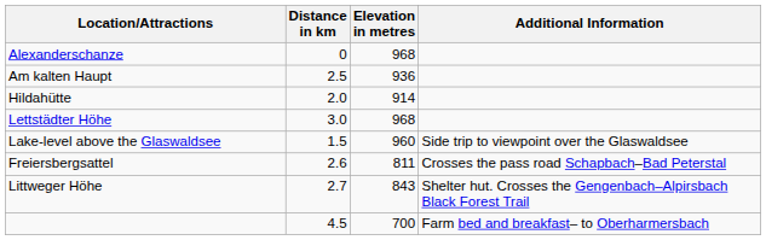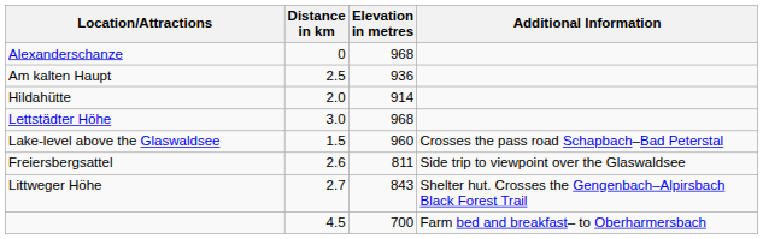Lake-level above the Glaswaldsee | Additional Information: Side trip to viewpoint over the Glaswaldsee -> Crosses the pass road Schapbach–Bad Peterstal
Freiersbergsattel | Additional Information: Crosses the pass road Schapbach–Bad Peterstal -> Side trip to viewpoint over the Glaswaldsee
